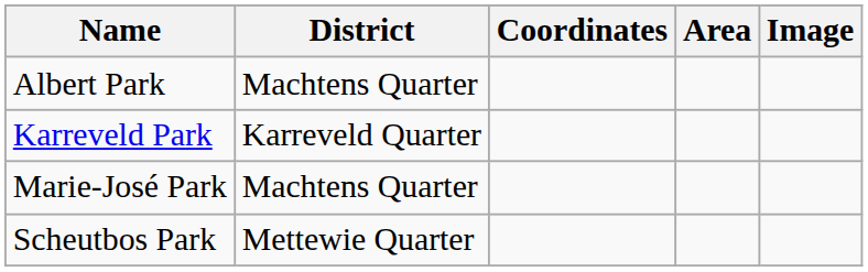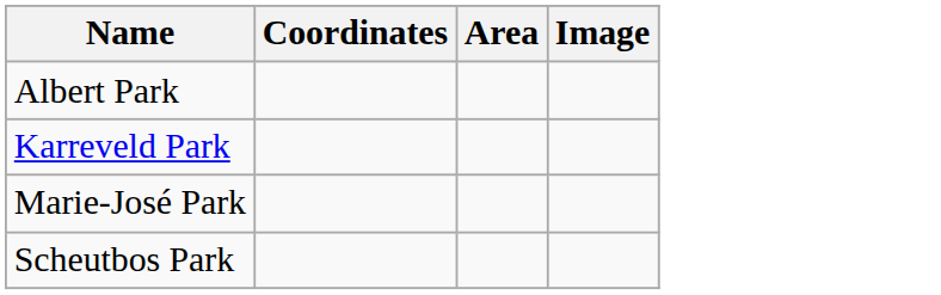- column: District | Machtens Quarter | Karreveld Quarter | Machtens Quarter | Mettewie Quarter
